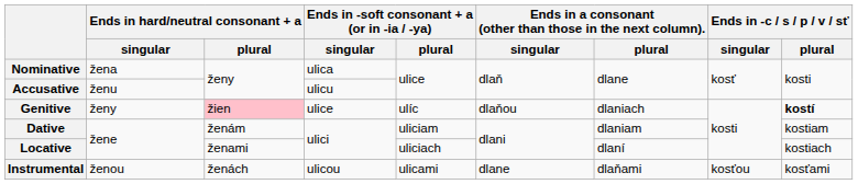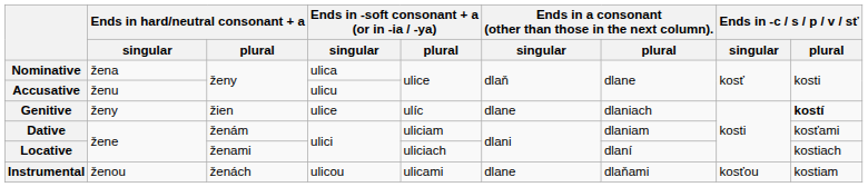Genitive | Ends in hard/neutral consonant + a / plural: pink background -> no background
Genitive | column 6: dlaňou -> dlane
Dative | Ends in -c / s / p / v / sť / plural: kostiam -> kosťami
Instrumental | Ends in -c / s / p / v / sť / plural: kosťami -> kostiam
